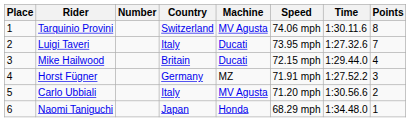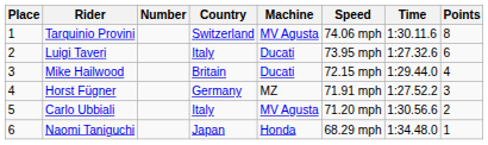Luigi Taveri | Points: 7 -> 6
